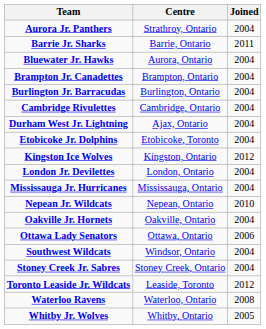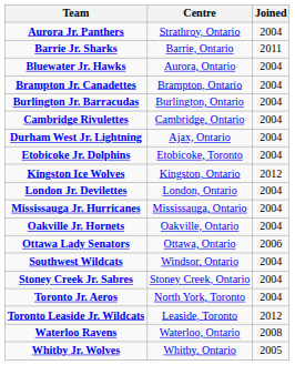- row: Nepean Jr. Wildcats | Nepean, Ontario | 2010
+ row: Toronto Jr. Aeros | North York, Toronto | 2004
